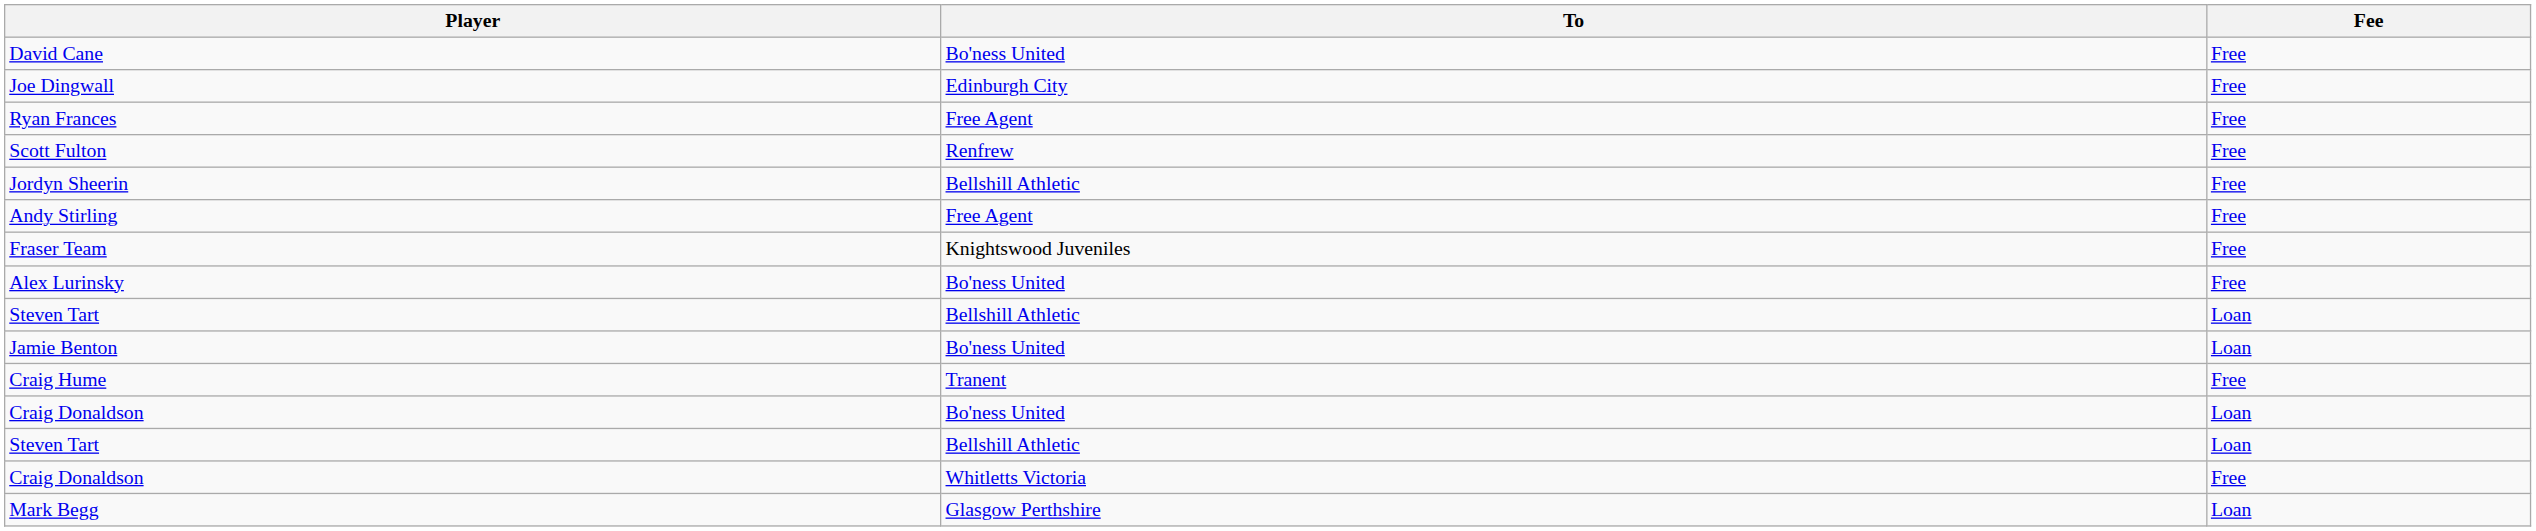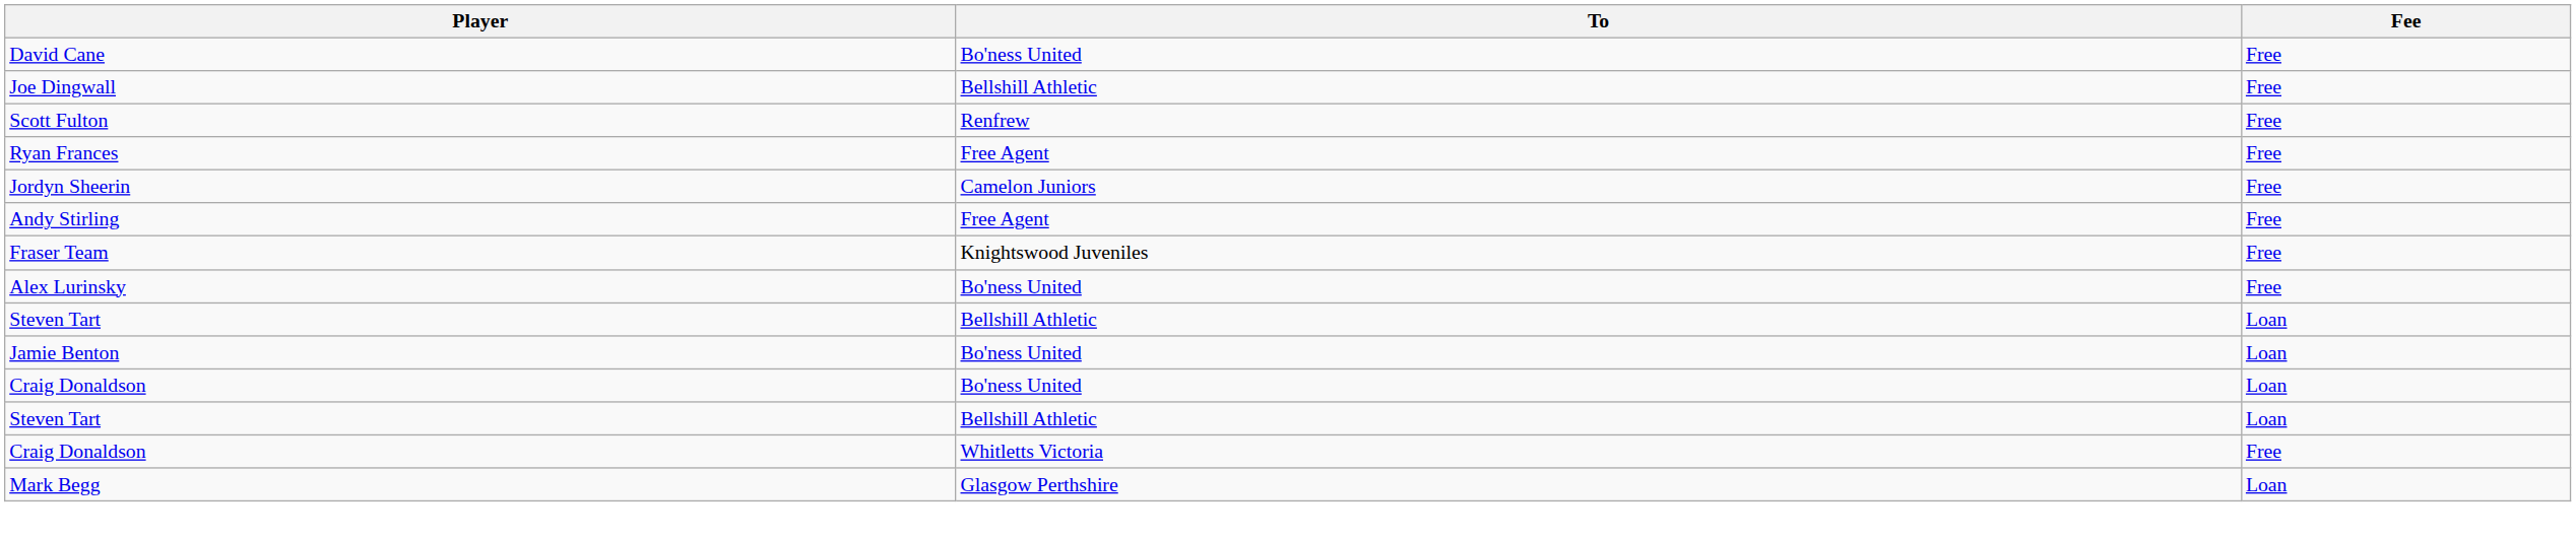Joe Dingwall | To: Edinburgh City -> Bellshill Athletic
rows swapped: Ryan Frances <-> Scott Fulton
Jordyn Sheerin | To: Bellshill Athletic -> Camelon Juniors
- row: Craig Hume | Tranent | Free
